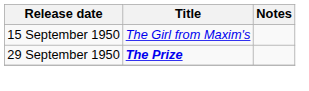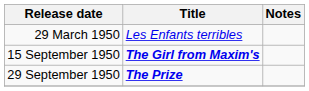+ row: 29 March 1950 | Les Enfants terribles
15 September 1950 | Title: normal -> bold
